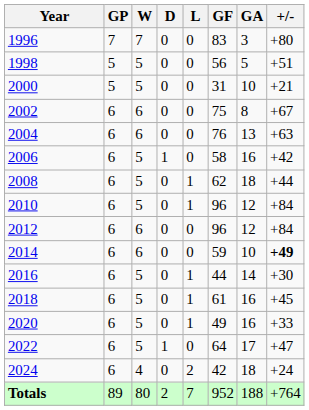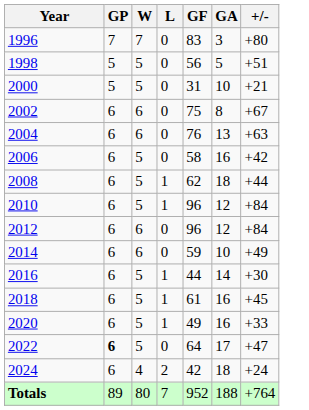- column: D | 0 | 0 | 0 | 0 | 0 | 1 | 0 | 0 | 0 | 0 | 0 | 0 | 0 | 1 | 0 | 2
2014 | +/-: bold -> normal
2022 | GP: normal -> bold
